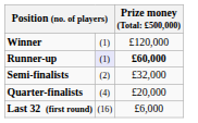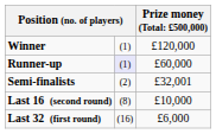Runner-up | column 3: bold -> normal
Semi-finalists | column 3: £32,000 -> £32,001
- row: Quarter-finalists | (4) | £20,000
+ row: Last 16 (second round) | (8) | £10,000
